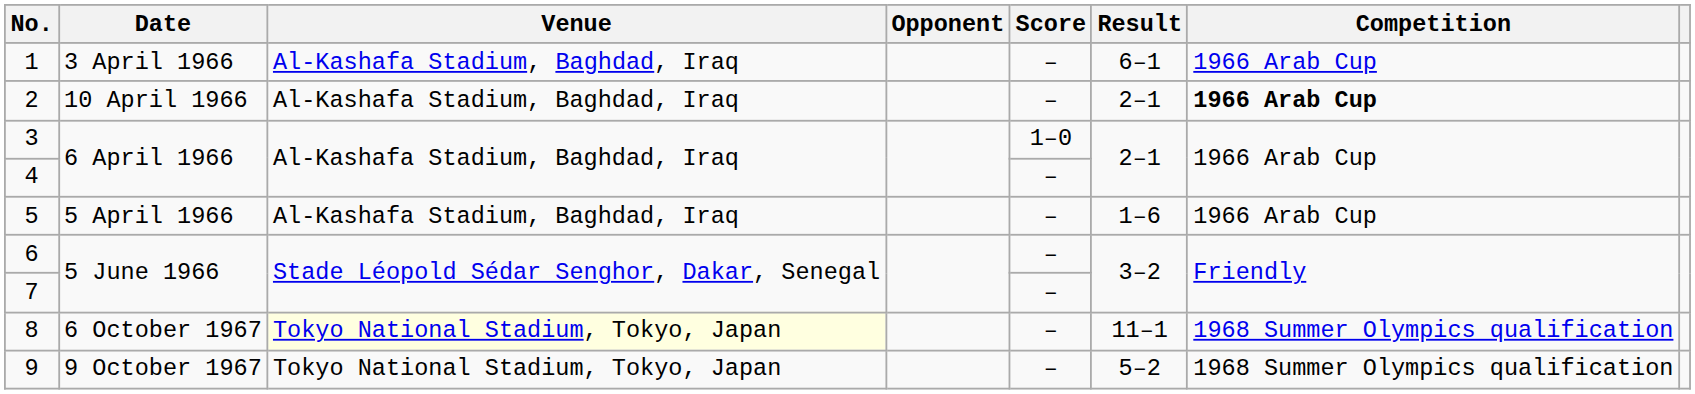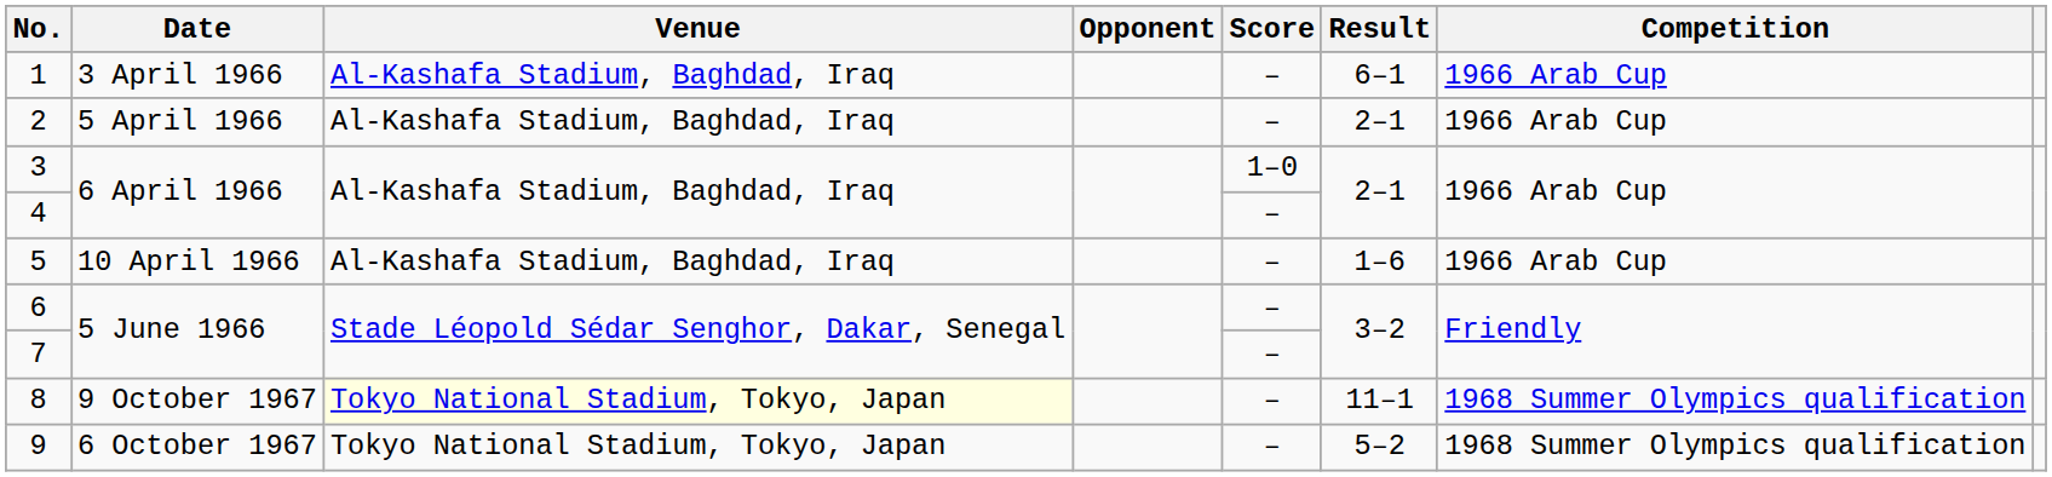2 | Date: 10 April 1966 -> 5 April 1966
2 | Competition: bold -> normal
5 | Date: 5 April 1966 -> 10 April 1966
8 | Date: 6 October 1967 -> 9 October 1967
9 | Date: 9 October 1967 -> 6 October 1967
